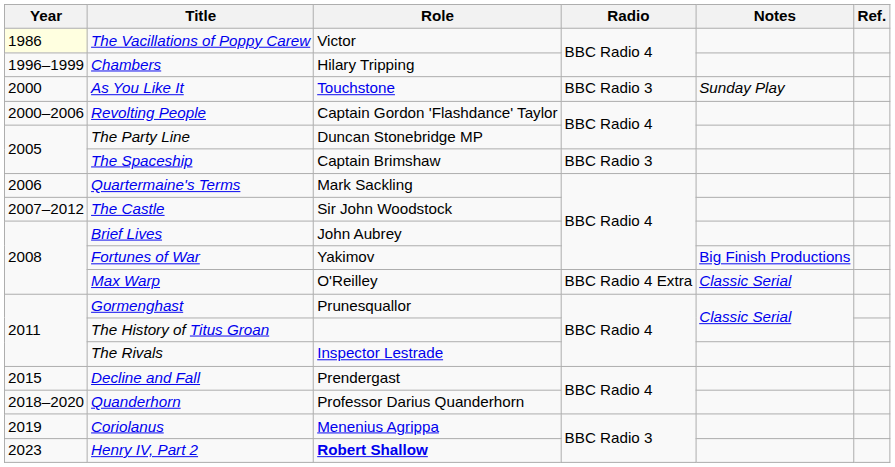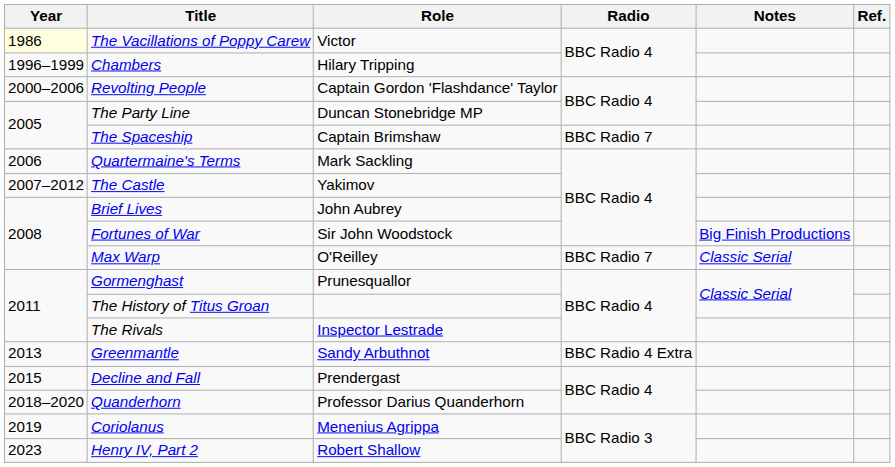- row: 2000 | As You Like It | Touchstone | BBC Radio 3 | Sunday Play
The Spaceship | Radio: BBC Radio 3 -> BBC Radio 7
The Castle | Role: Sir John Woodstock -> Yakimov
Fortunes of War | Role: Yakimov -> Sir John Woodstock
Max Warp | Radio: BBC Radio 4 Extra -> BBC Radio 7
+ row: 2013 | Greenmantle | Sandy Arbuthnot | BBC Radio 4 Extra
Henry IV, Part 2 | Role: bold -> normal
